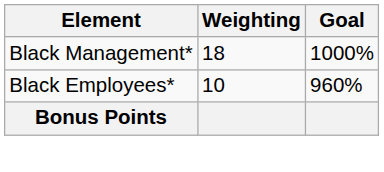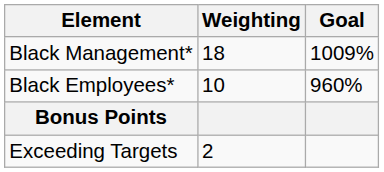Black Management* | Goal: 1000% -> 1009%
+ row: Exceeding Targets | 2
